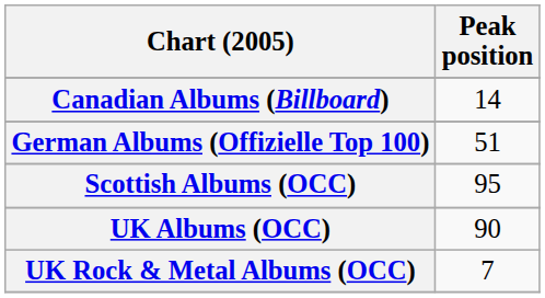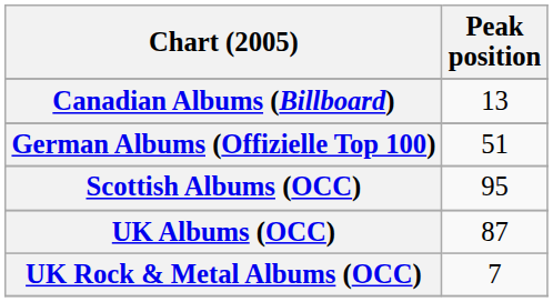Canadian Albums (Billboard) | Peak position: 14 -> 13
UK Albums (OCC) | Peak position: 90 -> 87
